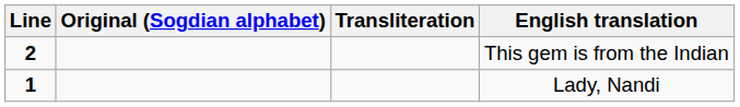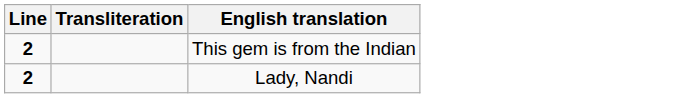- column: Original (Sogdian alphabet)
Lady, Nandi | Line: 1 -> 2
